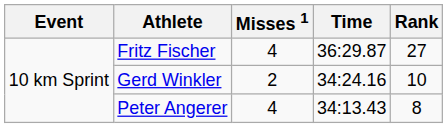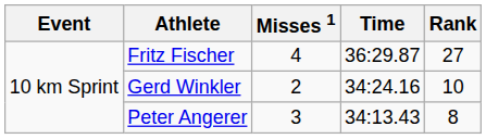Peter Angerer | Misses 1: 4 -> 3
